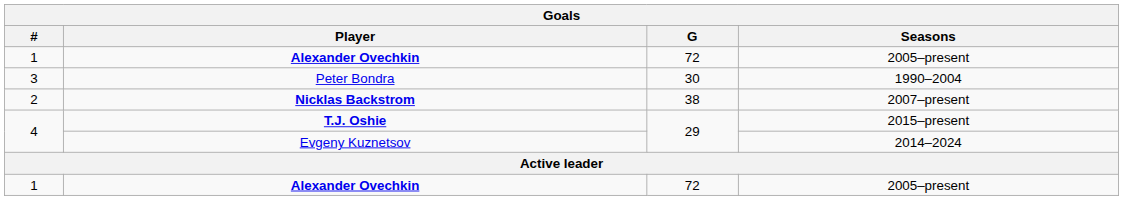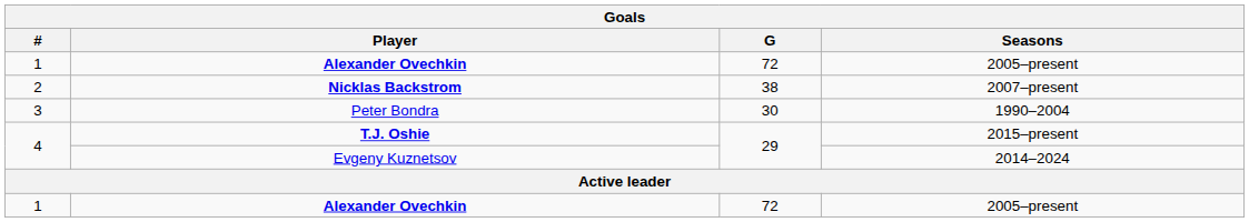rows swapped: Nicklas Backstrom <-> Peter Bondra
